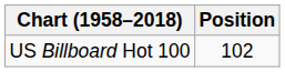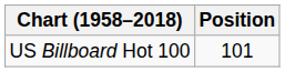US Billboard Hot 100 | Position: 102 -> 101
